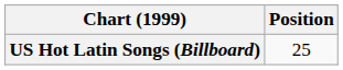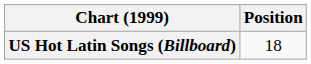US Hot Latin Songs (Billboard) | Position: 25 -> 18
